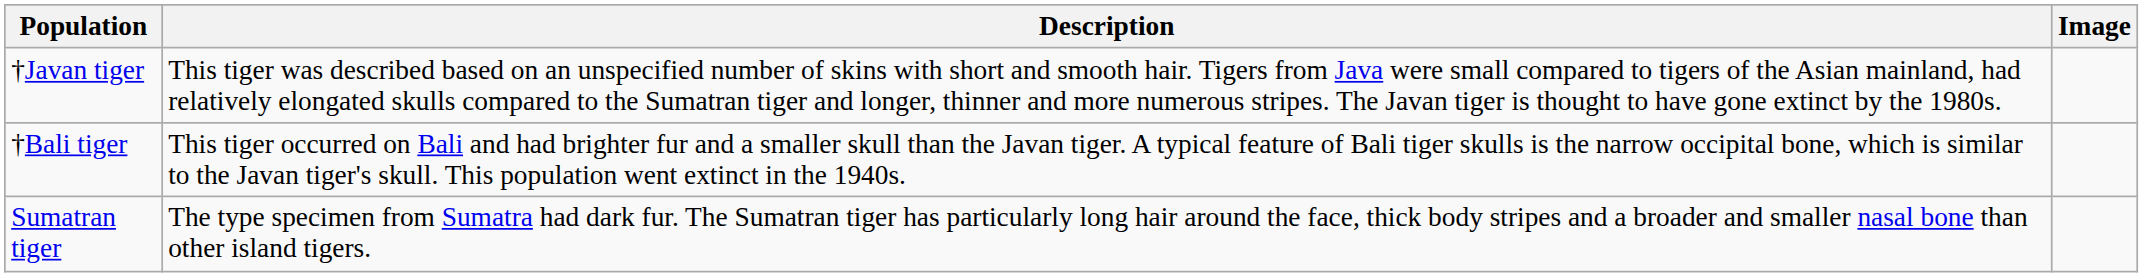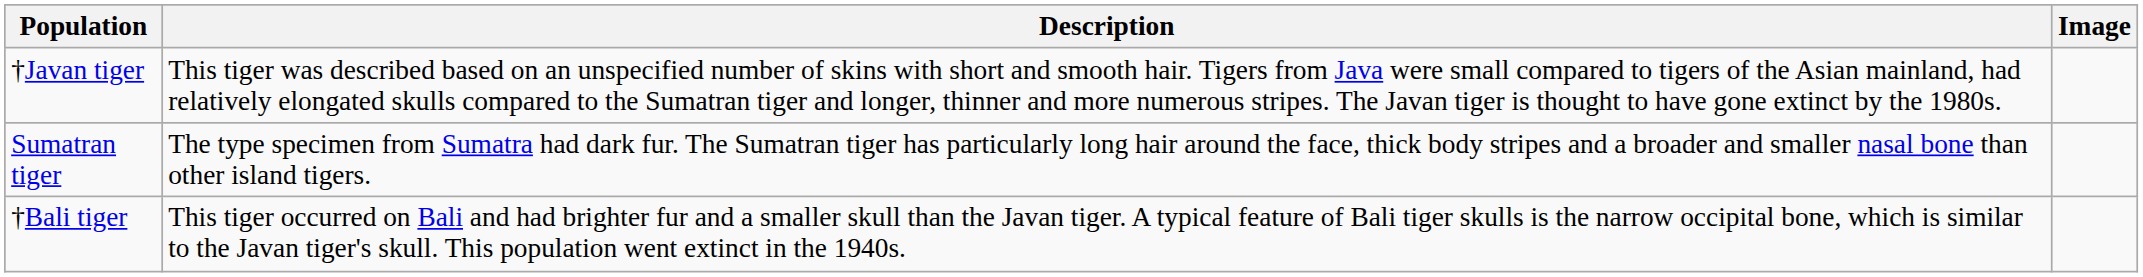rows swapped: †Bali tiger <-> Sumatran tiger
